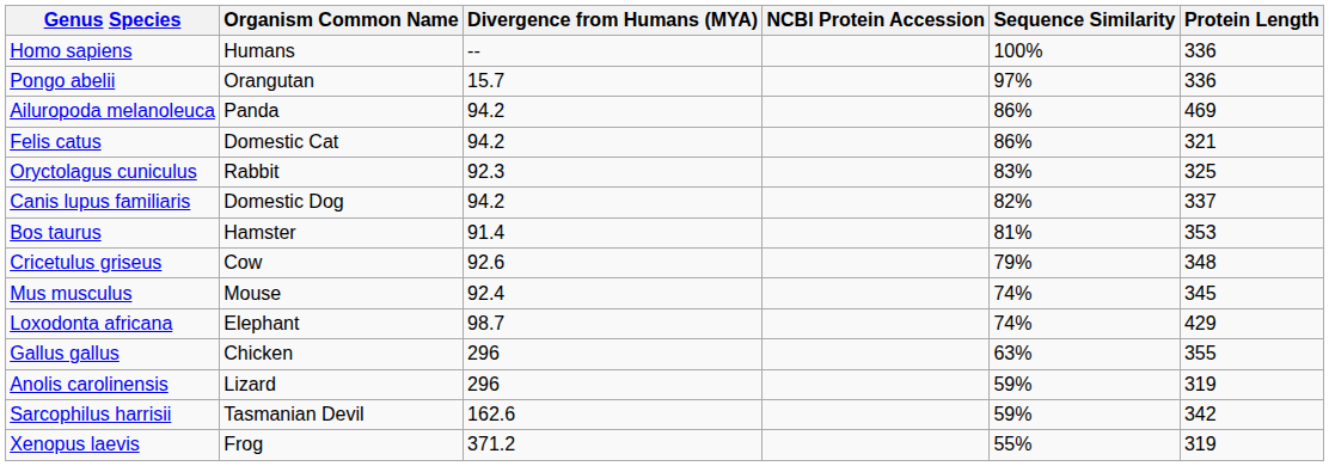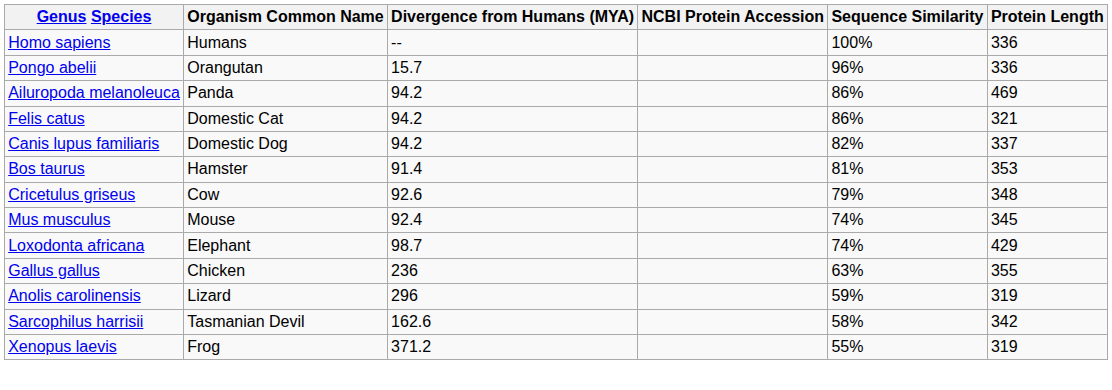Pongo abelii | Sequence Similarity: 97% -> 96%
- row: Oryctolagus cuniculus | Rabbit | 92.3 | 83% | 325
Gallus gallus | Divergence from Humans (MYA): 296 -> 236
Sarcophilus harrisii | Sequence Similarity: 59% -> 58%
